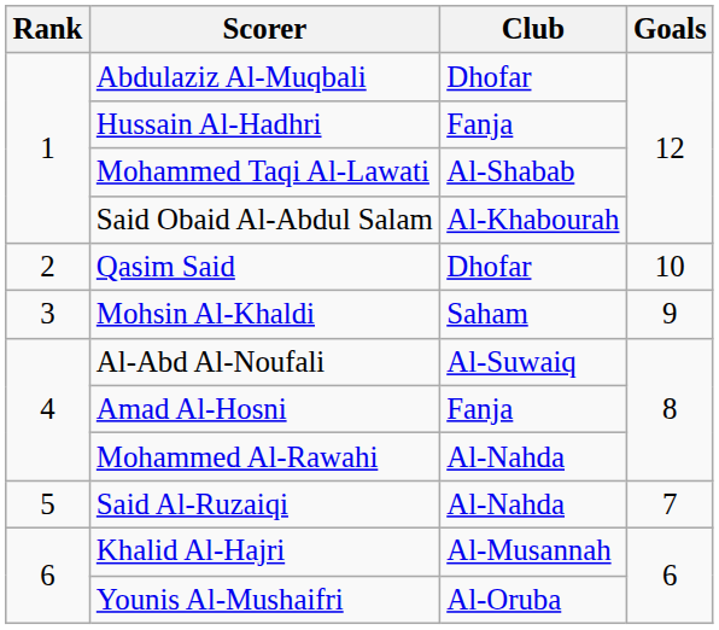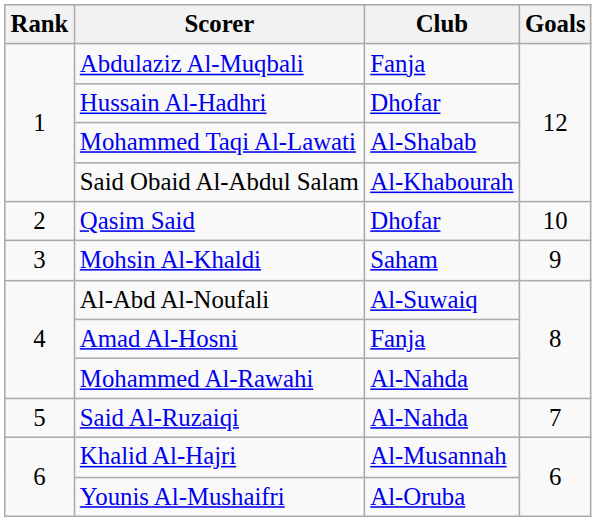Abdulaziz Al-Muqbali | Club: Dhofar -> Fanja
Hussain Al-Hadhri | Club: Fanja -> Dhofar
